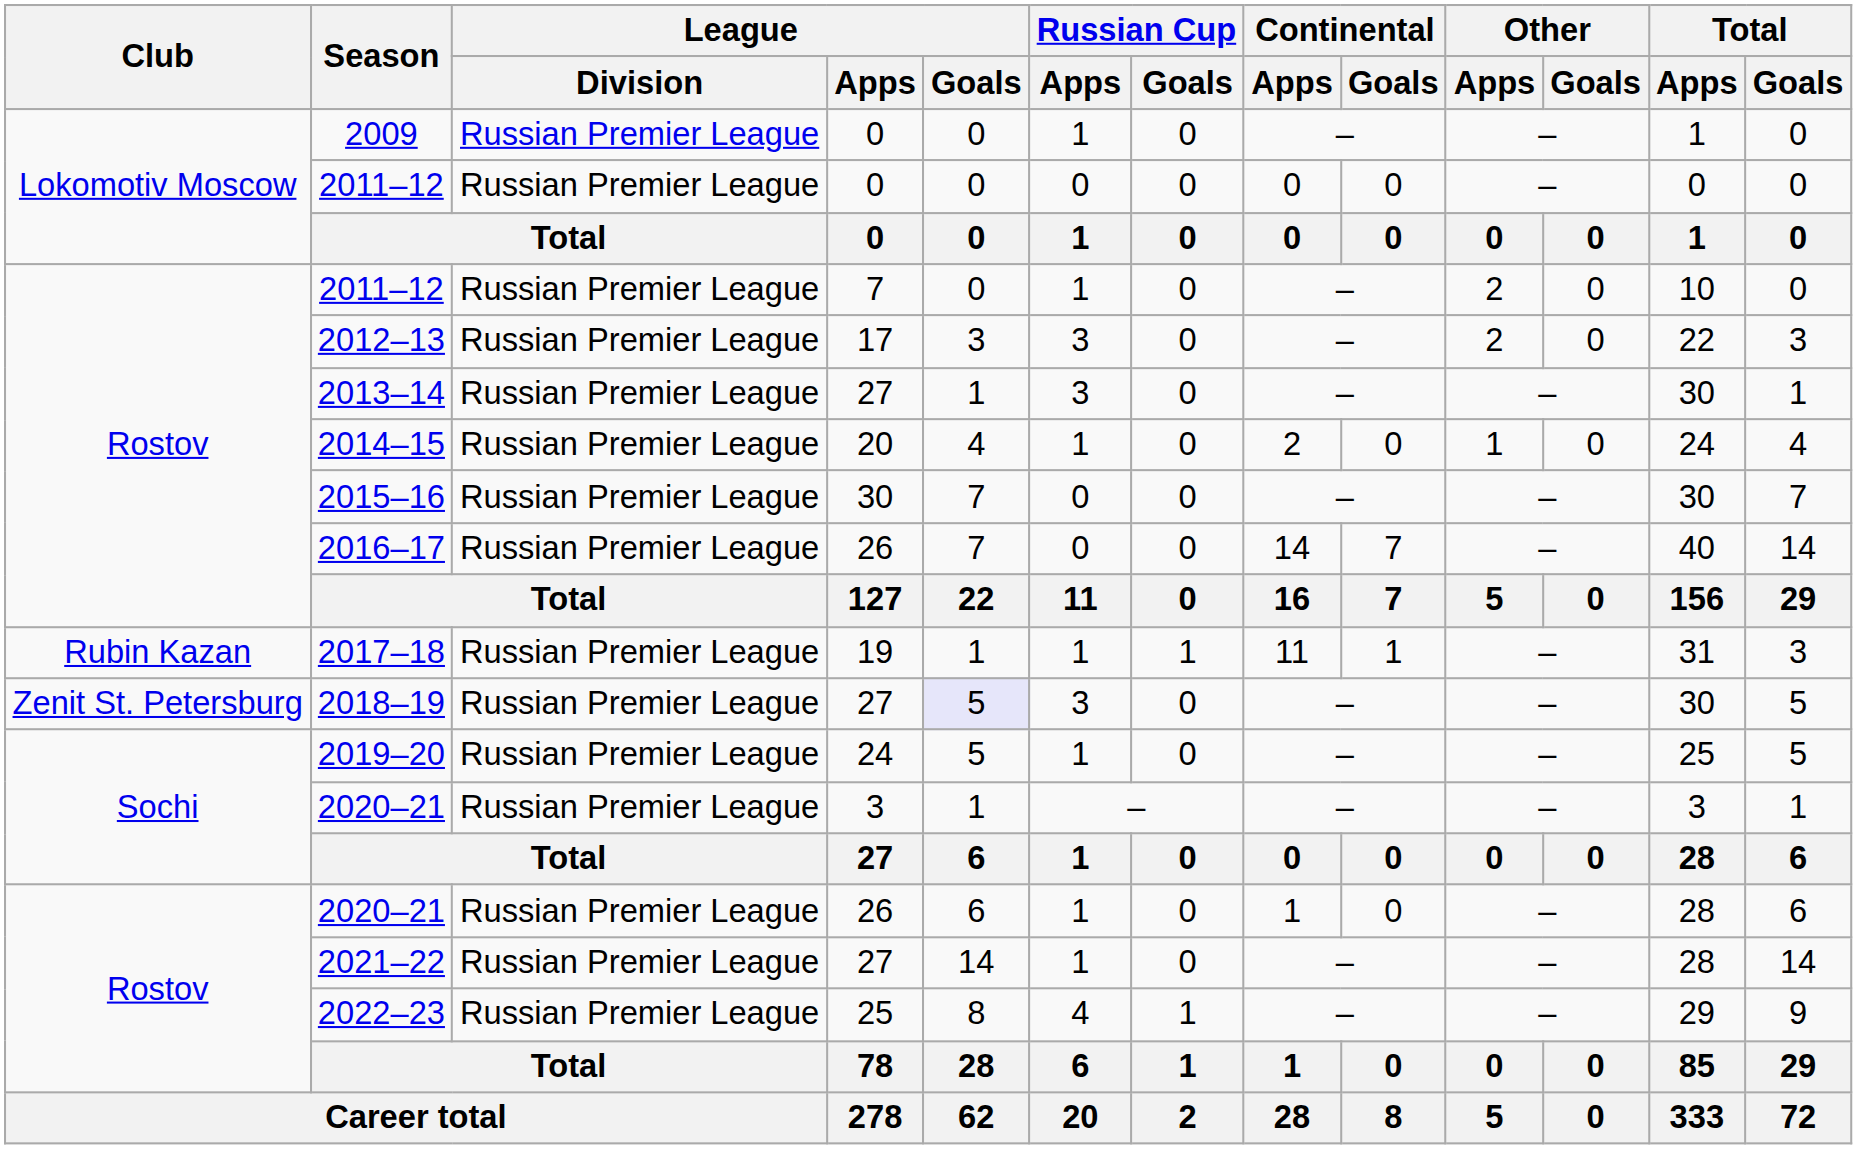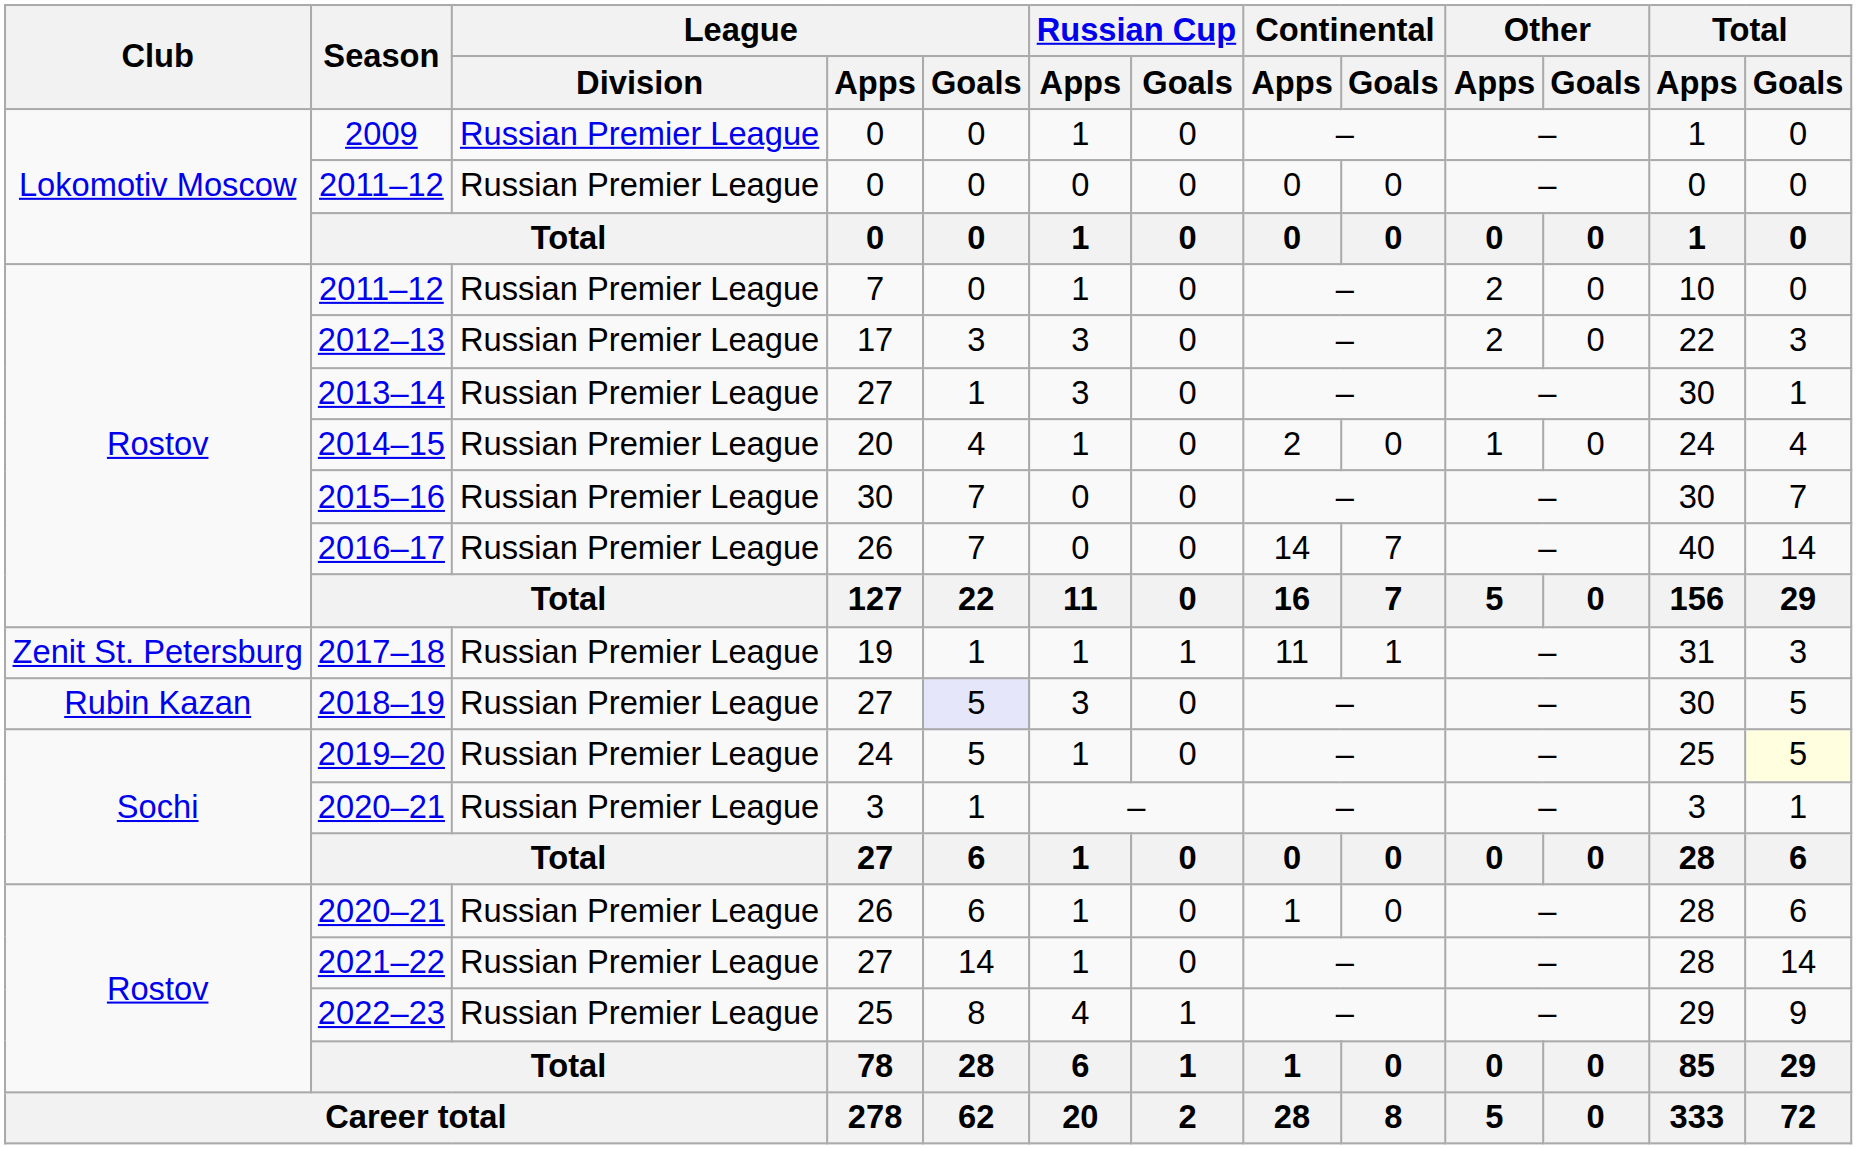2017–18 | Club: Rubin Kazan -> Zenit St. Petersburg
2018–19 | Club: Zenit St. Petersburg -> Rubin Kazan
2019–20 | Total / Goals: no background -> lightyellow background
